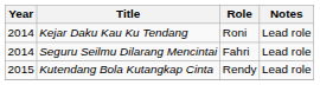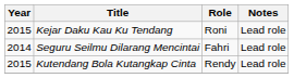Kejar Daku Kau Ku Tendang | Year: 2014 -> 2015
